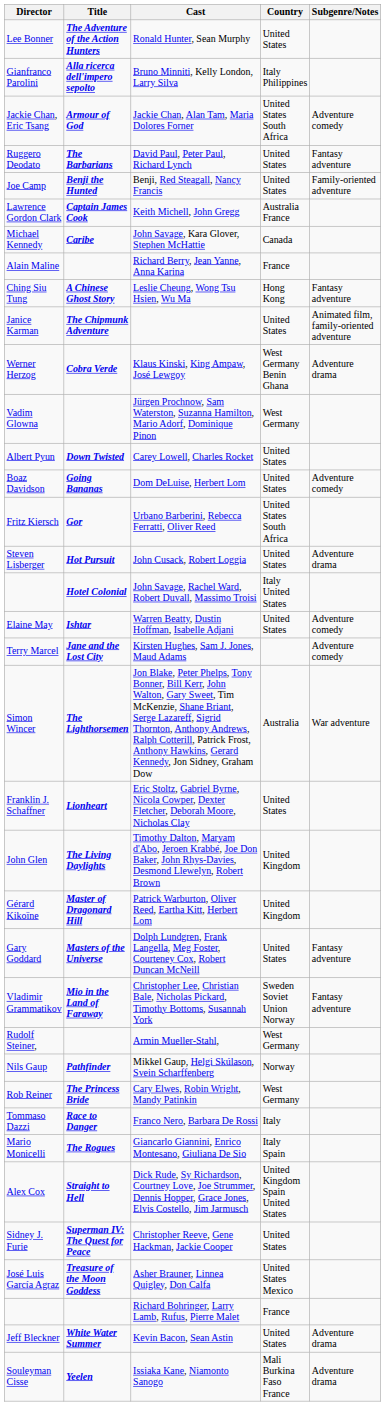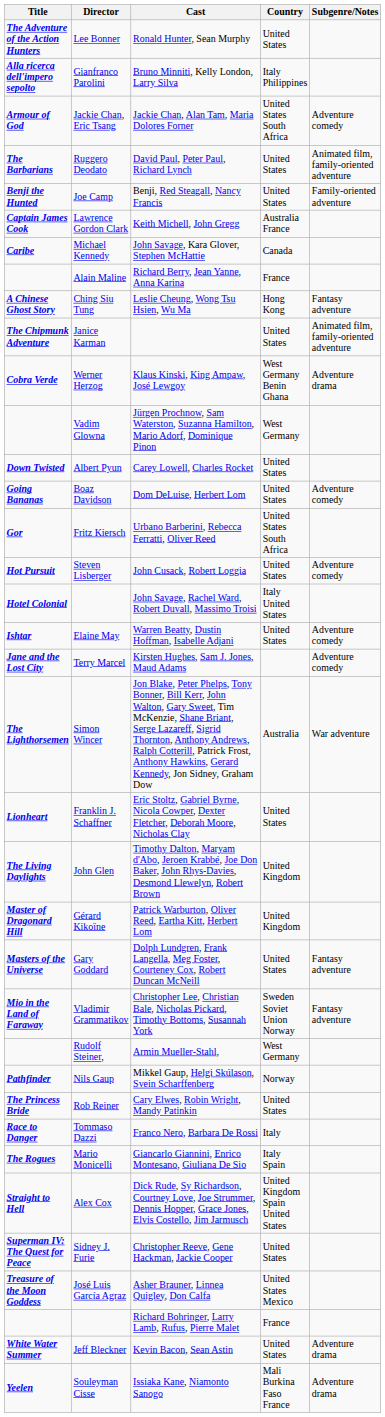columns swapped: Title <-> Director
David Paul, Peter Paul, Richard Lynch | Subgenre/Notes: Fantasy adventure -> Animated film, family-oriented adventure
John Cusack, Robert Loggia | Subgenre/Notes: Adventure drama -> Adventure comedy
Cary Elwes, Robin Wright, Mandy Patinkin | Country: West Germany -> United States
